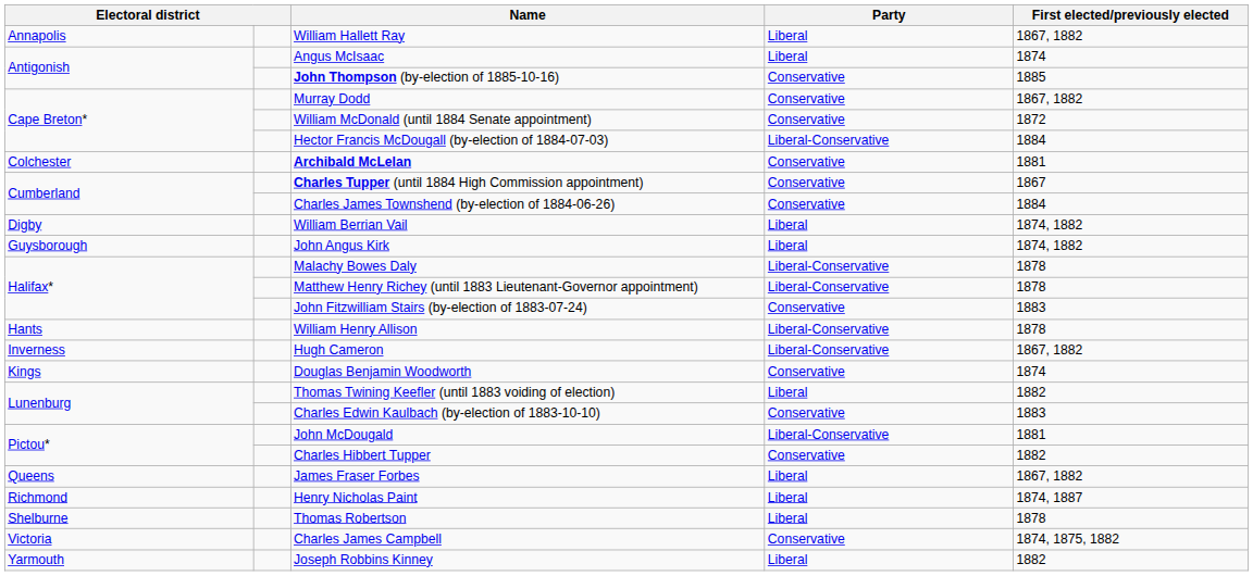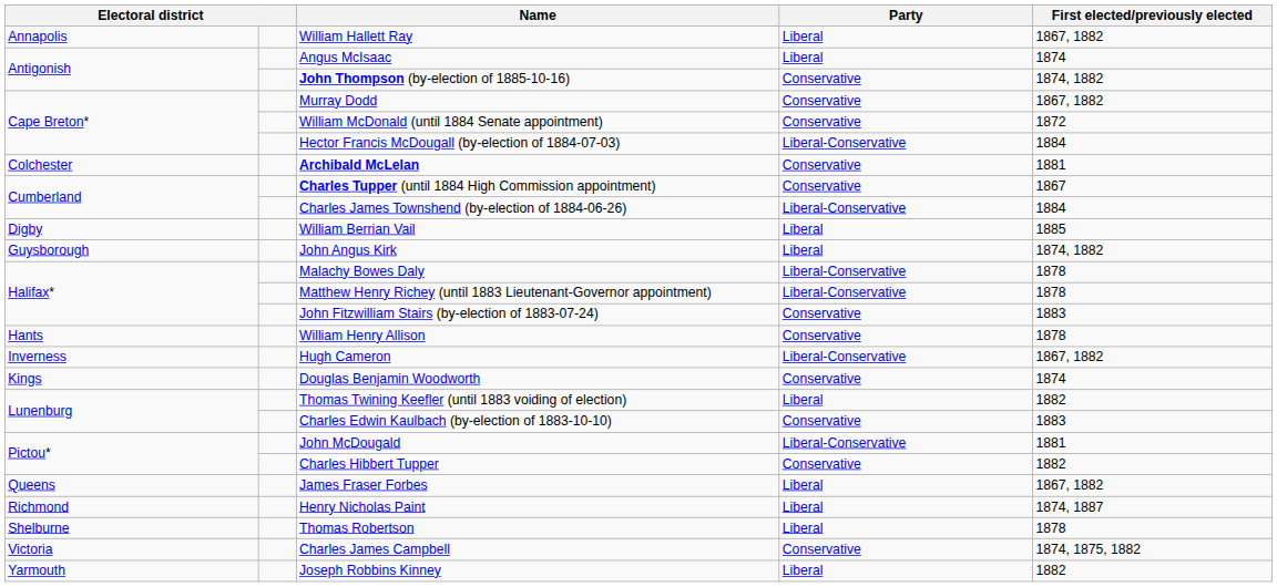John Thompson (by-election of 1885-10-16) | First elected/previously elected: 1885 -> 1874, 1882
Charles James Townshend (by-election of 1884-06-26) | Party: Conservative -> Liberal-Conservative
William Berrian Vail | First elected/previously elected: 1874, 1882 -> 1885
William Henry Allison | Party: Liberal-Conservative -> Conservative
